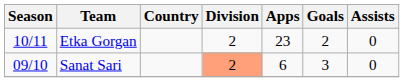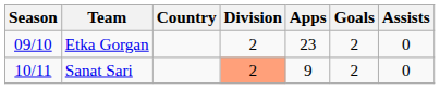Etka Gorgan | Season: 10/11 -> 09/10
Sanat Sari | Season: 09/10 -> 10/11
Sanat Sari | Apps: 6 -> 9
Sanat Sari | Goals: 3 -> 2
